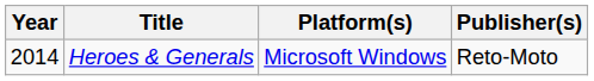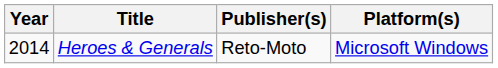columns swapped: Platform(s) <-> Publisher(s)
